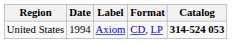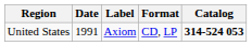United States | Date: 1994 -> 1991
